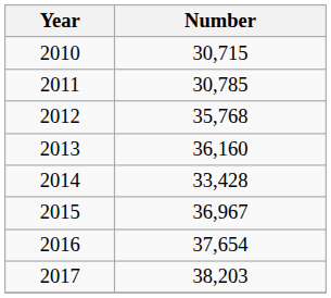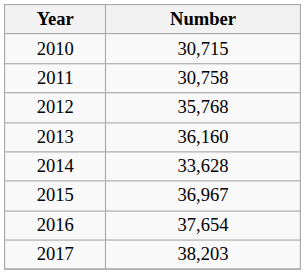2011 | Number: 30,785 -> 30,758
2014 | Number: 33,428 -> 33,628
